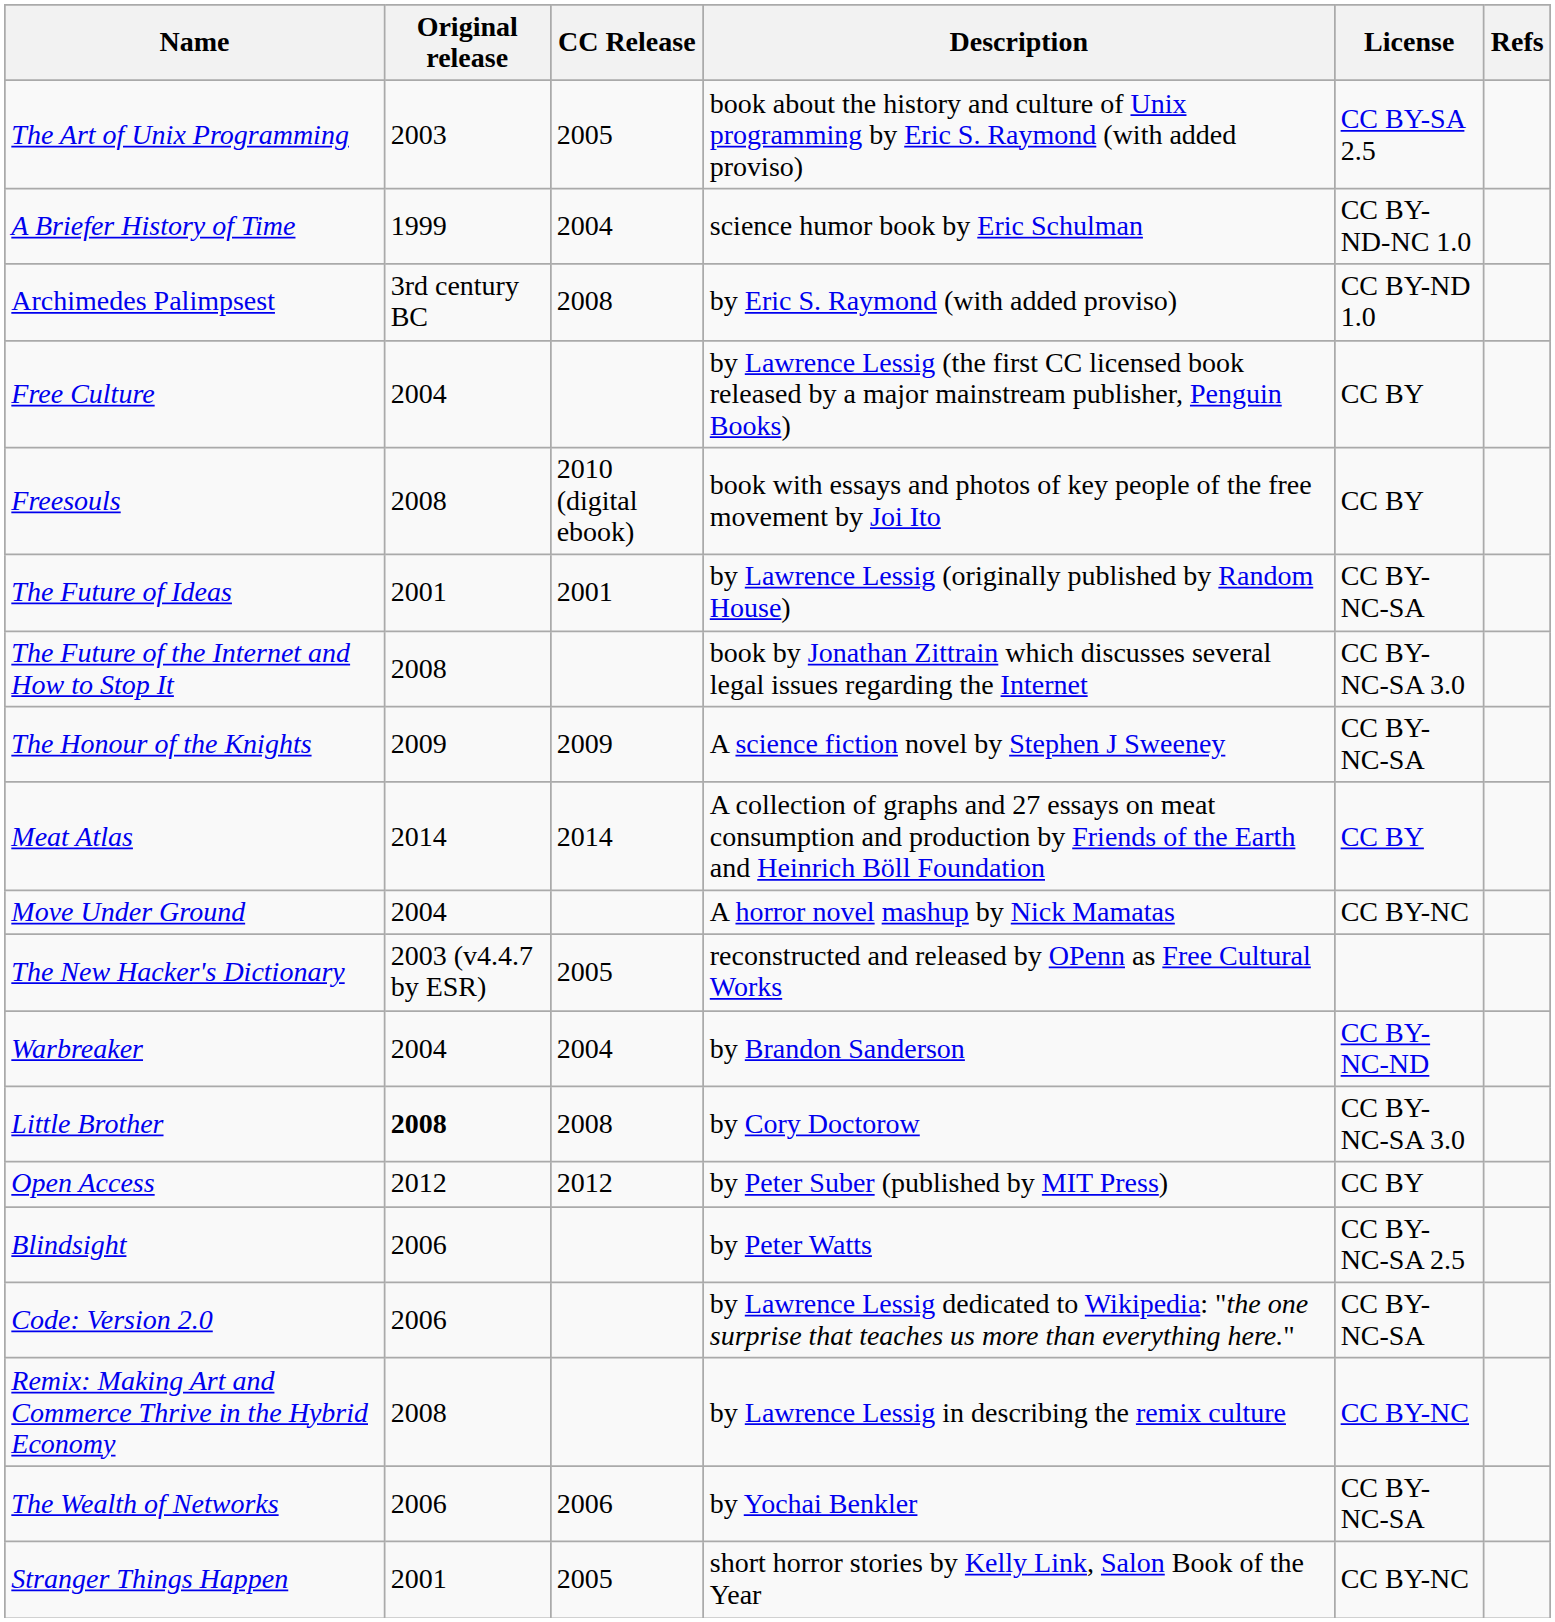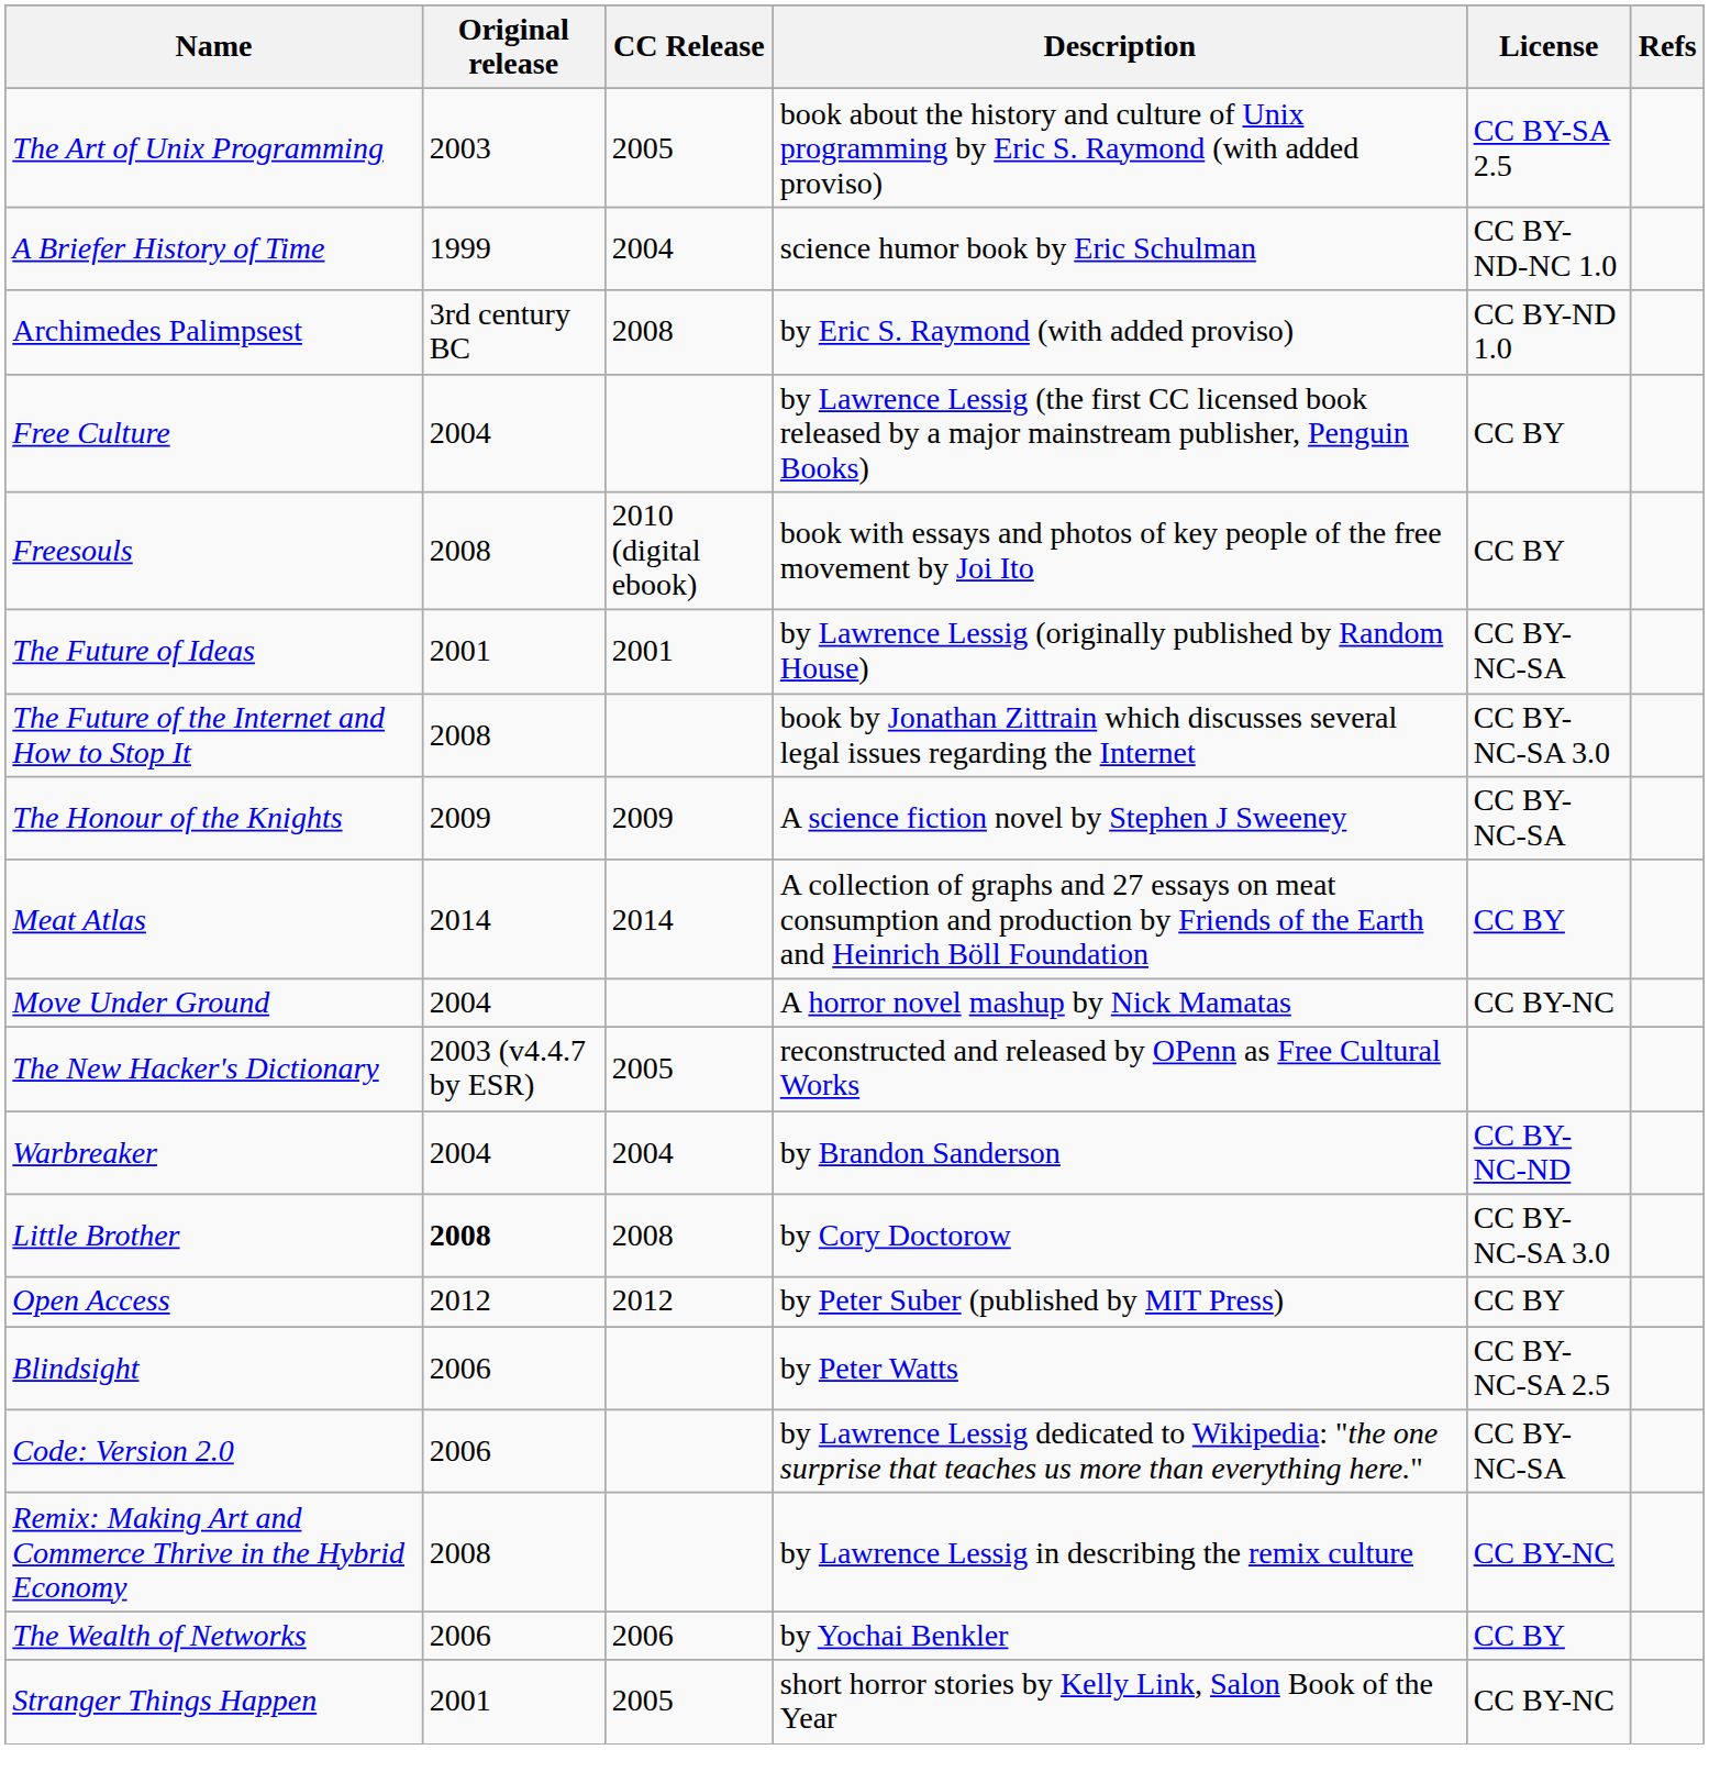The Wealth of Networks | License: CC BY-NC-SA -> CC BY
